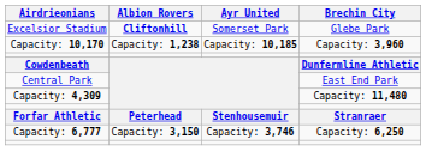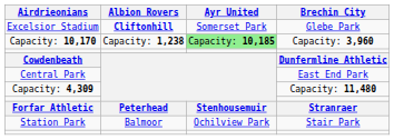Capacity: 10,170 | Ayr United: no background -> lightgreen background
+ row: Station Park | Balmoor | Ochilview Park | Stair Park
- row: Capacity: 6,777 | Capacity: 3,150 | Capacity: 3,746 | Capacity: 6,250
